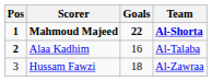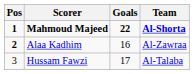Alaa Kadhim | Team: Al-Talaba -> Al-Zawraa
Hussam Fawzi | Goals: 18 -> 17
Hussam Fawzi | Team: Al-Zawraa -> Al-Talaba
